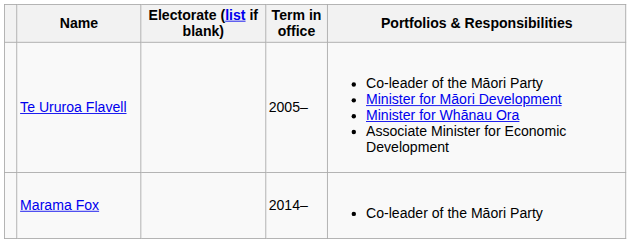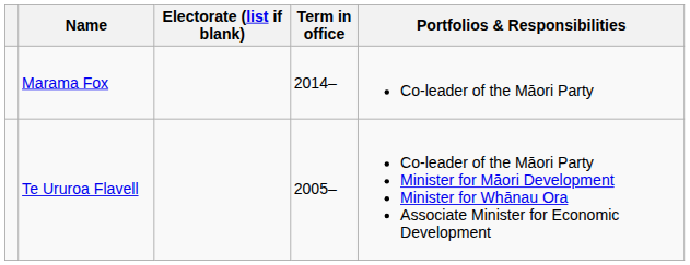rows swapped: Marama Fox <-> Te Ururoa Flavell
